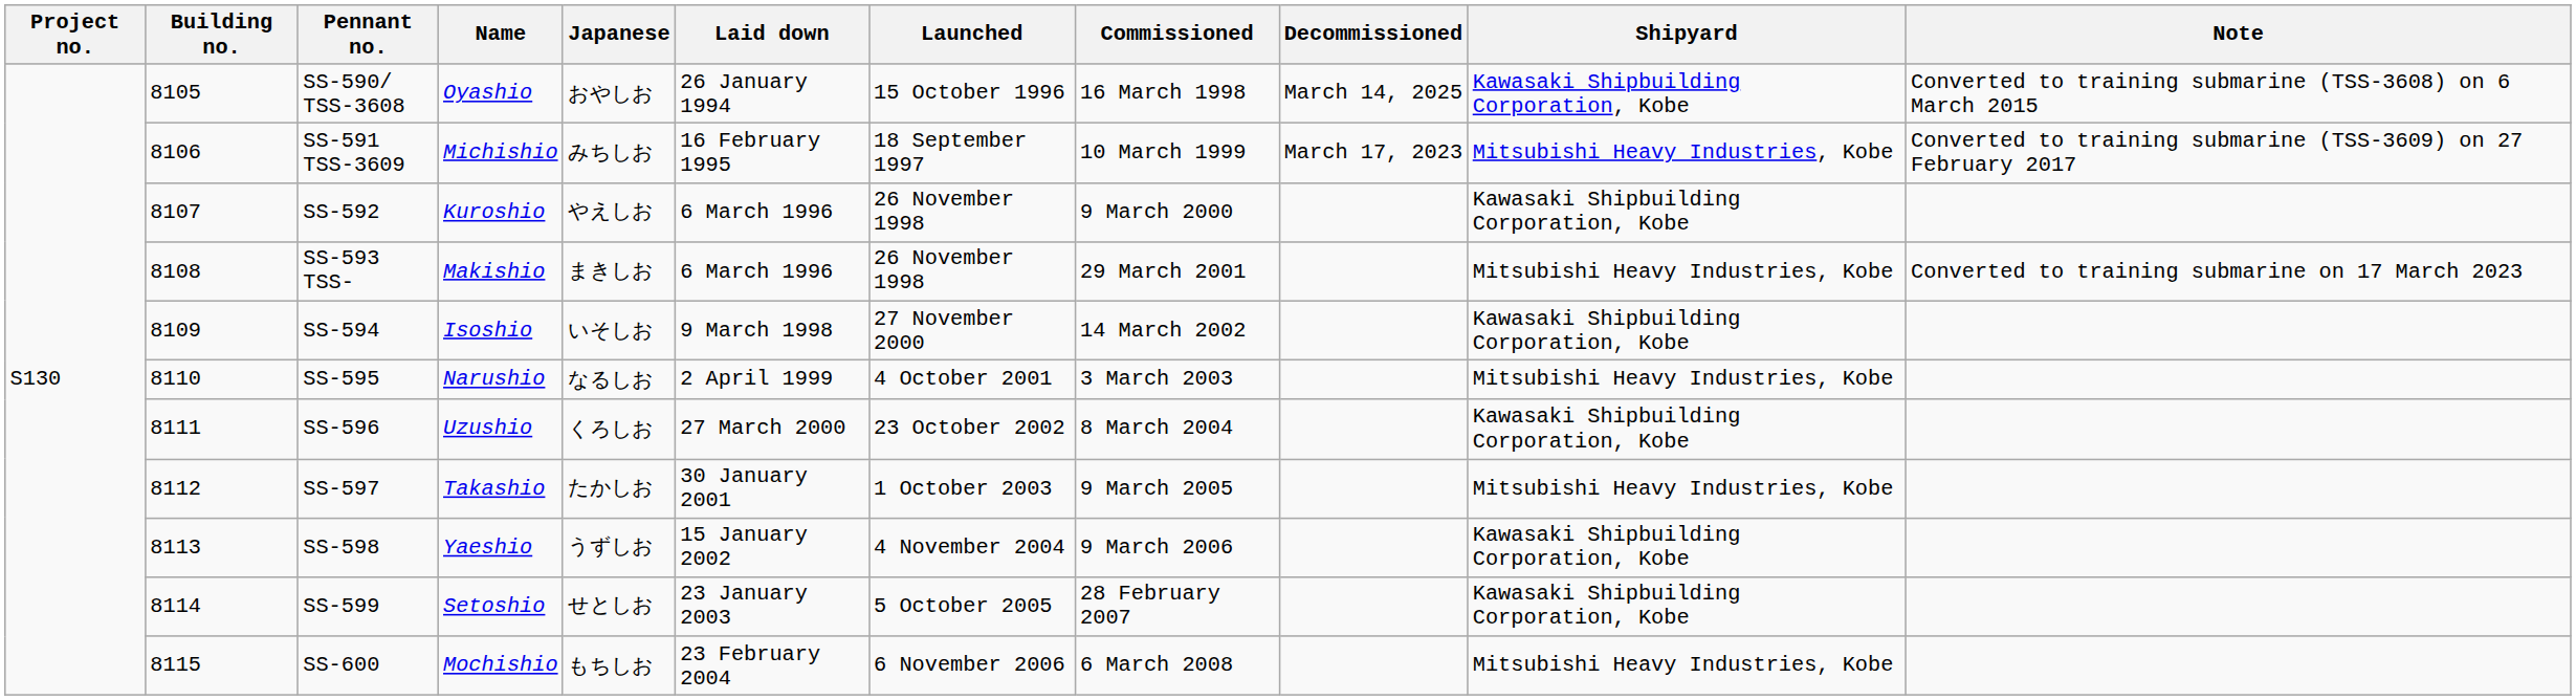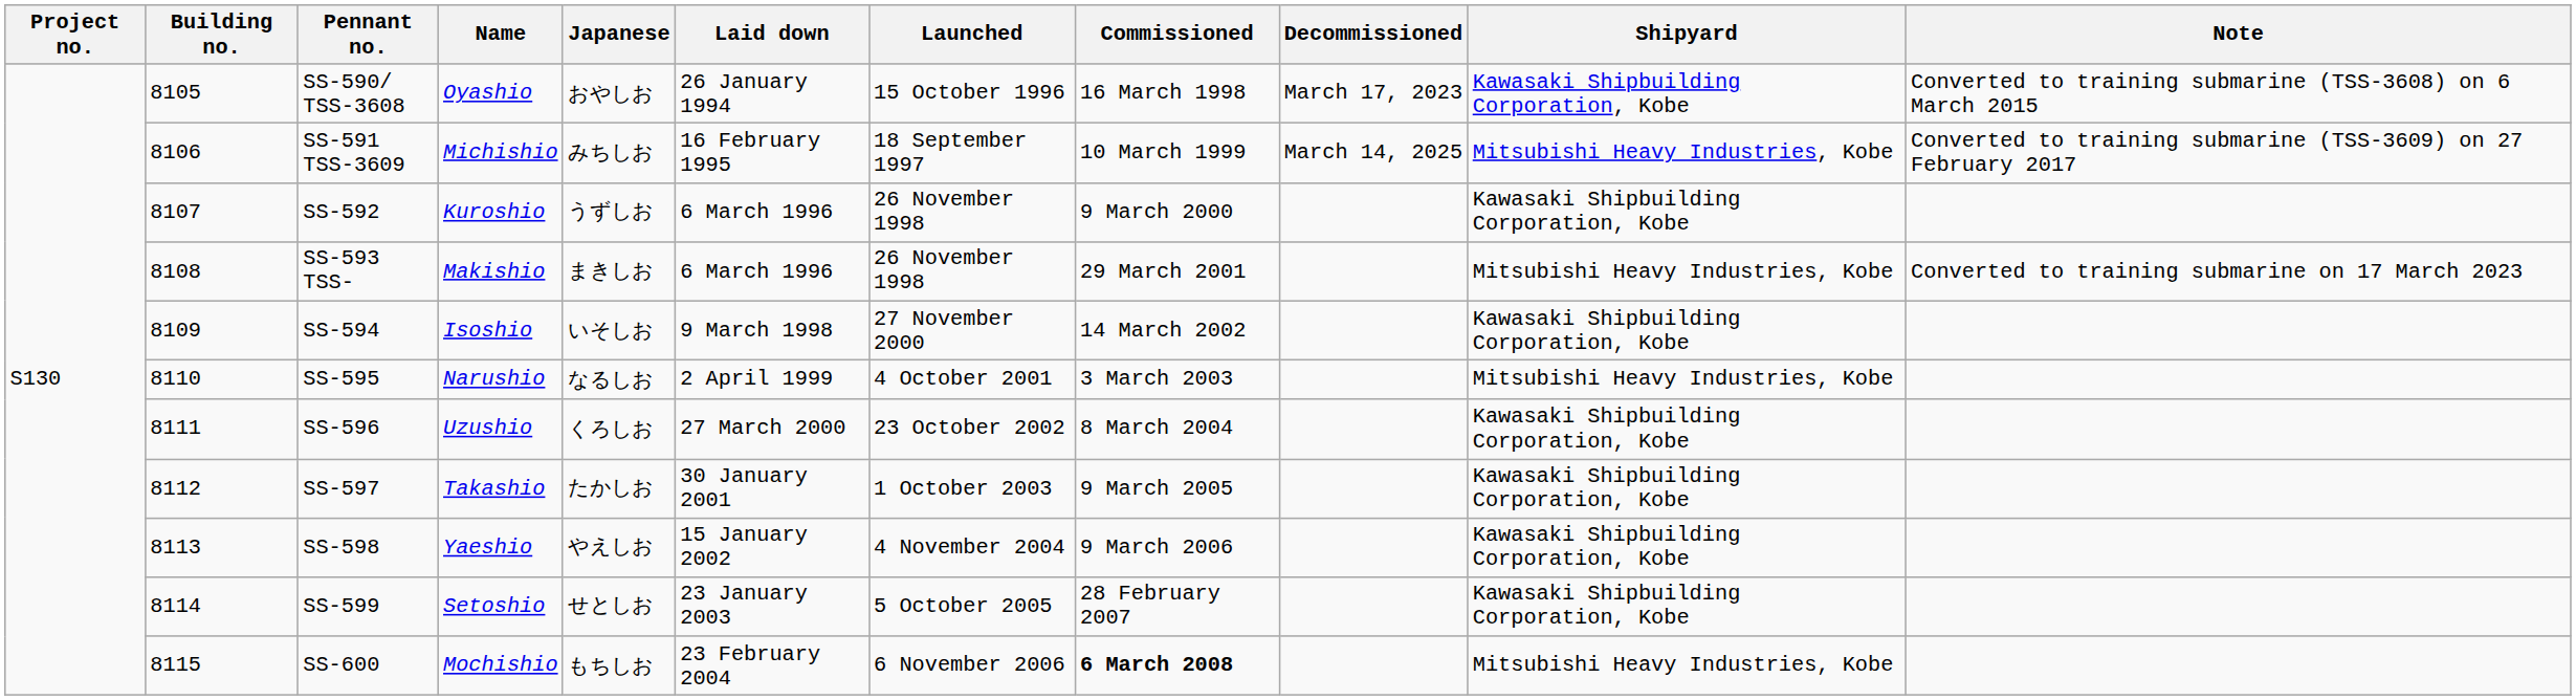SS-590/ TSS-3608 | Decommissioned: March 14, 2025 -> March 17, 2023
SS-591 TSS-3609 | Decommissioned: March 17, 2023 -> March 14, 2025
SS-592 | Japanese: やえしお -> うずしお
SS-597 | Shipyard: Mitsubishi Heavy Industries, Kobe -> Kawasaki Shipbuilding Corporation, Kobe
SS-598 | Japanese: うずしお -> やえしお
SS-600 | Commissioned: normal -> bold
